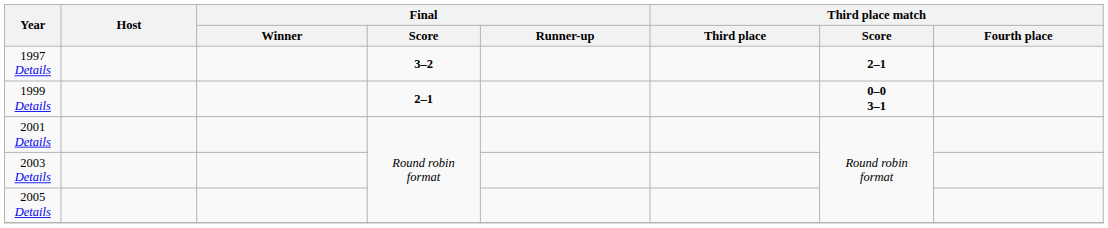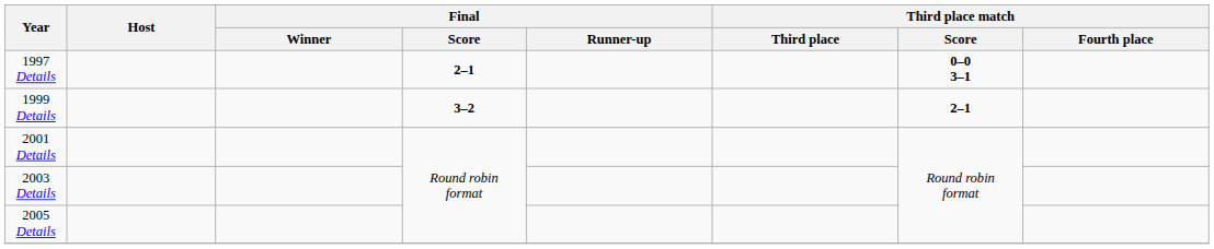1997 Details | Final / Score: 3–2 -> 2–1
1997 Details | Third place match / Score: 2–1 -> 0–0 3–1
1999 Details | Final / Score: 2–1 -> 3–2
1999 Details | Third place match / Score: 0–0 3–1 -> 2–1
